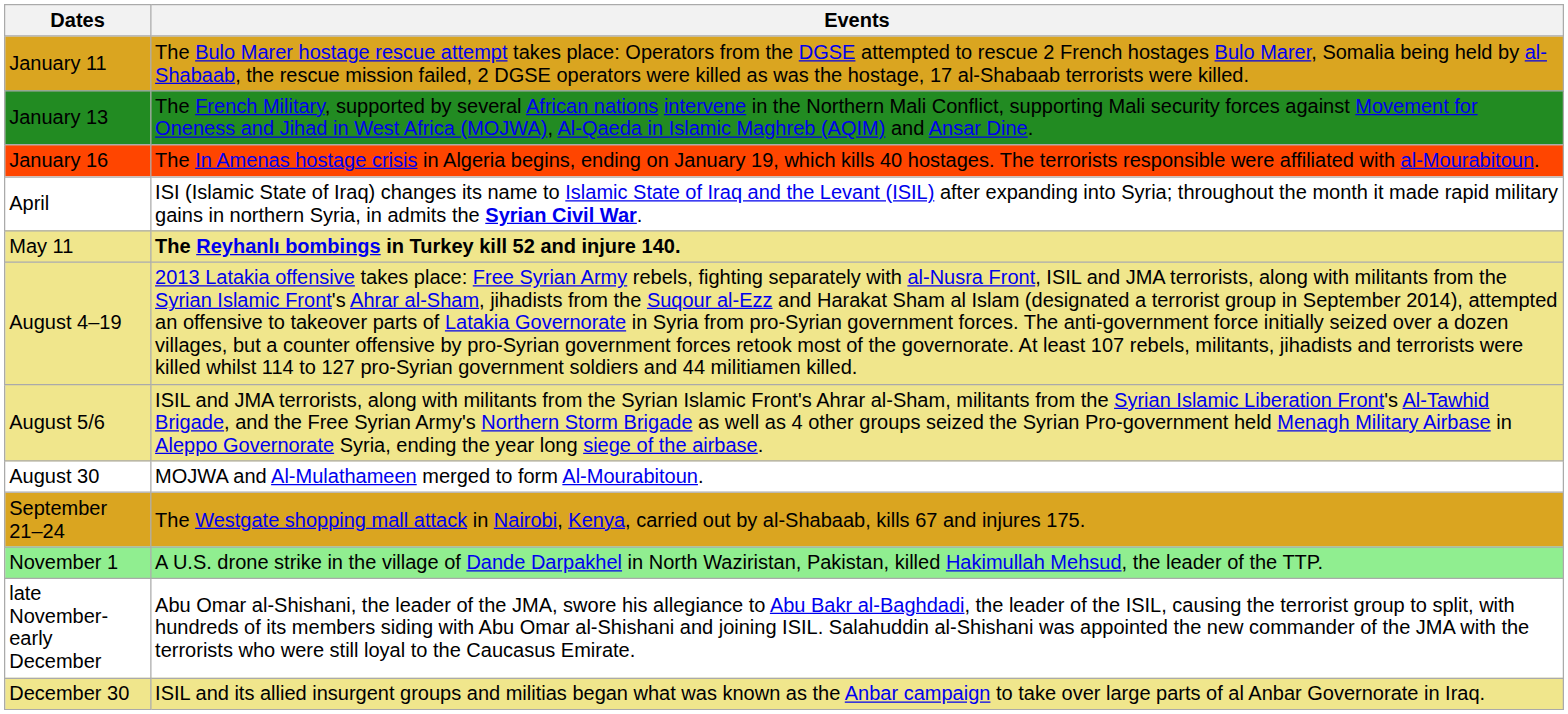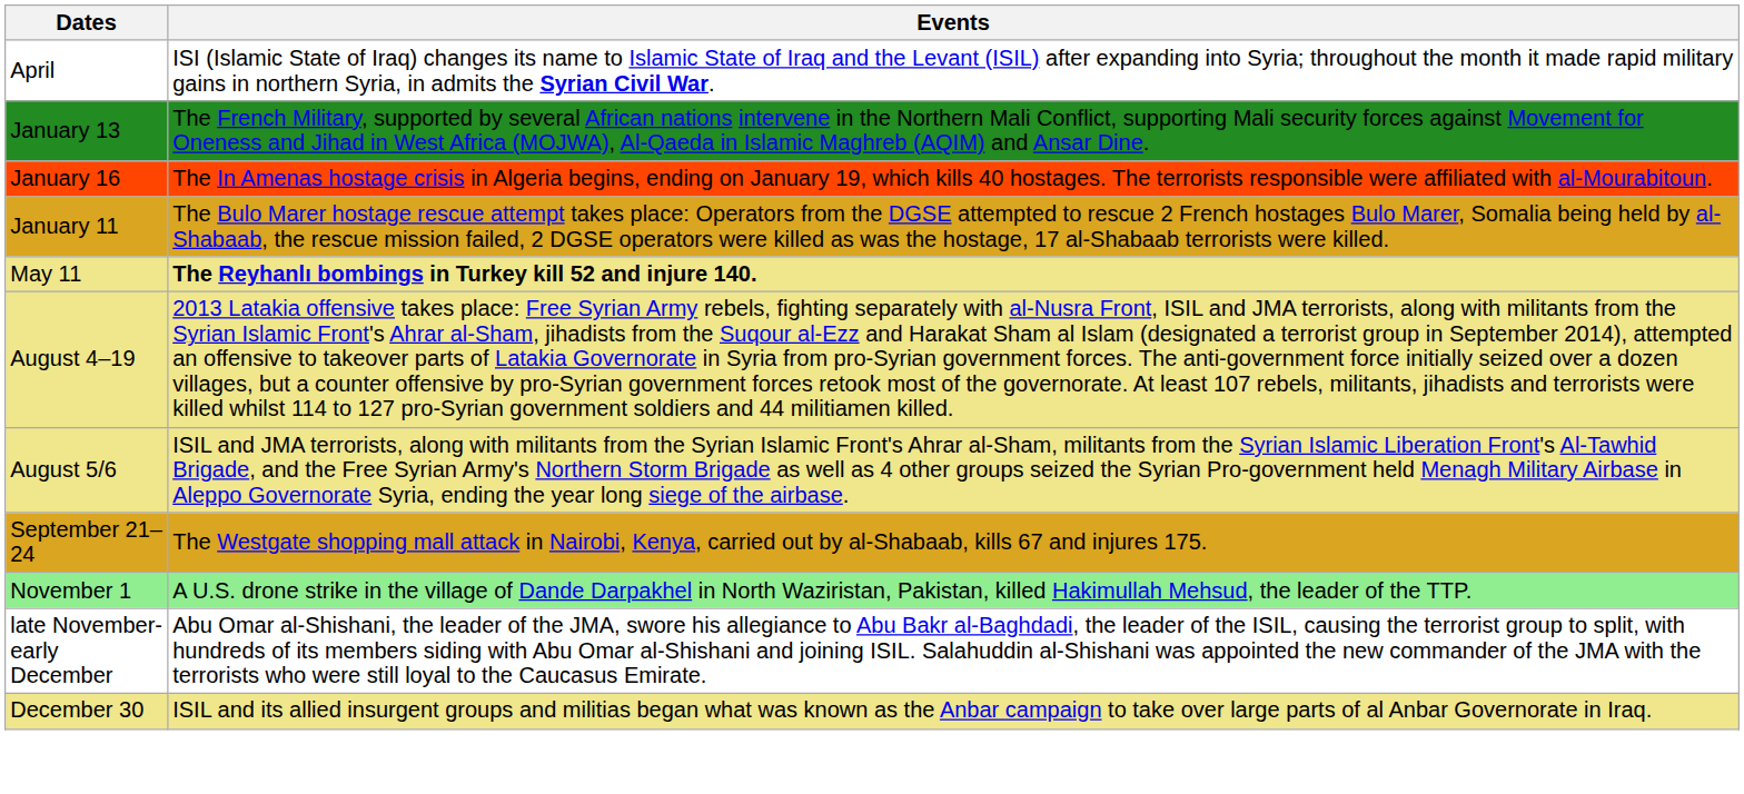rows swapped: January 11 <-> April
- row: August 30 | MOJWA and Al-Mulathameen merged to form Al-Mourabitoun.
